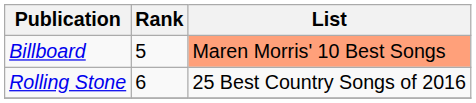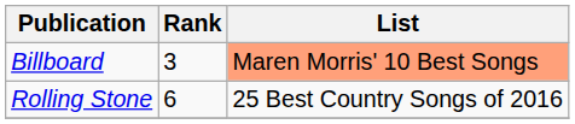Billboard | Rank: 5 -> 3
